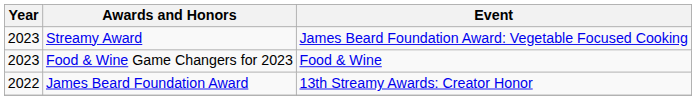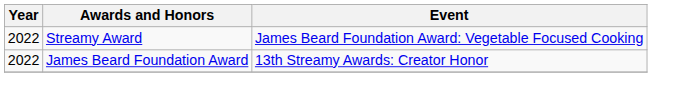Streamy Award | Year: 2023 -> 2022
- row: 2023 | Food & Wine Game Changers for 2023 | Food & Wine
